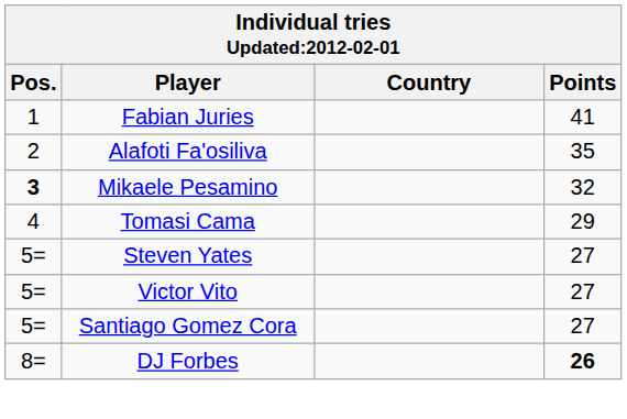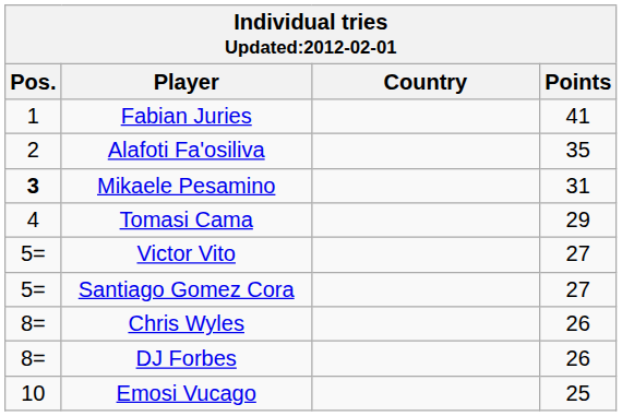Mikaele Pesamino | Points: 32 -> 31
- row: 5= | Steven Yates | 27
+ row: 8= | Chris Wyles | 26
DJ Forbes | Points: bold -> normal
+ row: 10 | Emosi Vucago | 25
